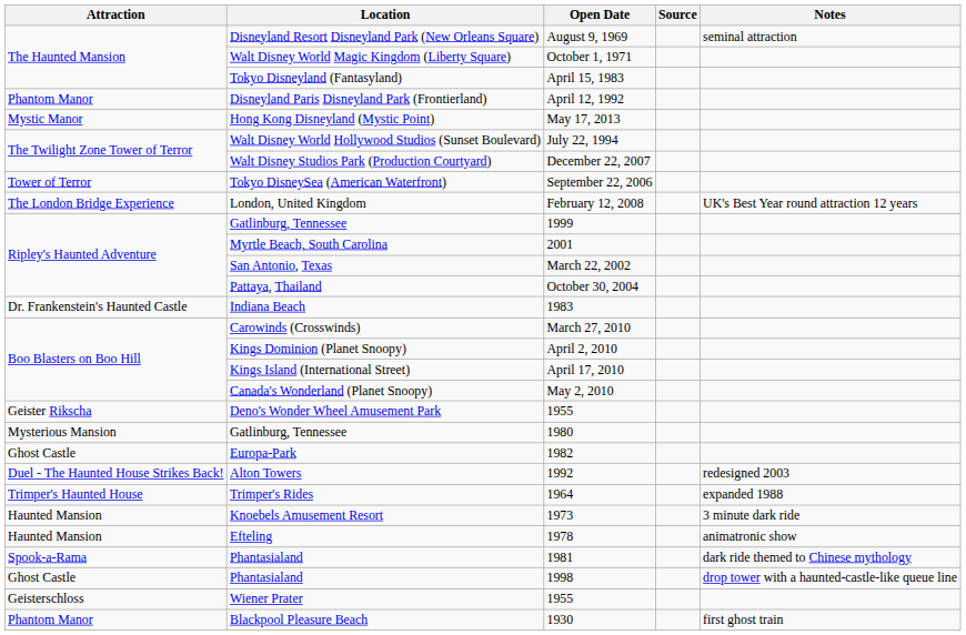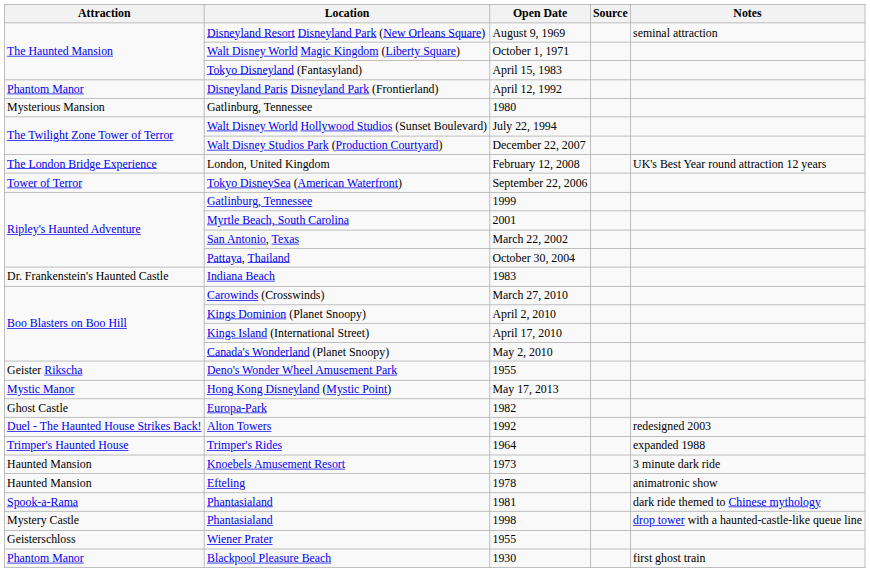rows swapped: May 17, 2013 <-> 1980
rows swapped: September 22, 2006 <-> February 12, 2008
1998 | Attraction: Ghost Castle -> Mystery Castle
